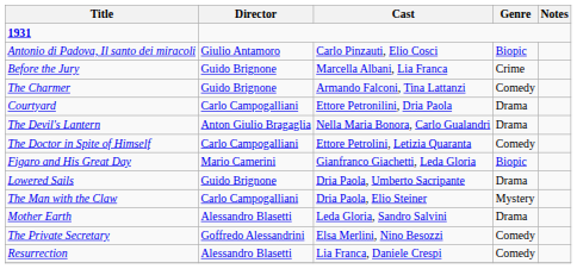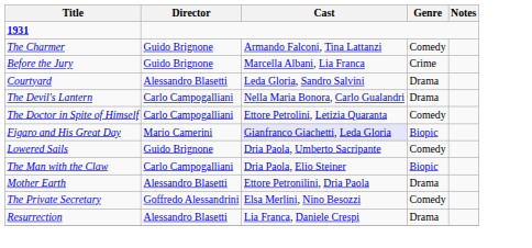- row: Antonio di Padova, Il santo dei miracoli | Giulio Antamoro | Carlo Pinzauti, Elio Cosci | Biopic
rows swapped: Before the Jury <-> The Charmer
Courtyard | Director: Carlo Campogalliani -> Alessandro Blasetti
Courtyard | Cast: Ettore Petronilini, Dria Paola -> Leda Gloria, Sandro Salvini
The Devil's Lantern | Director: Anton Giulio Bragaglia -> Carlo Campogalliani
Figaro and His Great Day | Cast: no background -> lavender background
Lowered Sails | Genre: Drama -> Comedy
The Man with the Claw | Genre: Mystery -> Biopic
Mother Earth | Cast: Leda Gloria, Sandro Salvini -> Ettore Petronilini, Dria Paola
Resurrection | Genre: Comedy -> Drama
